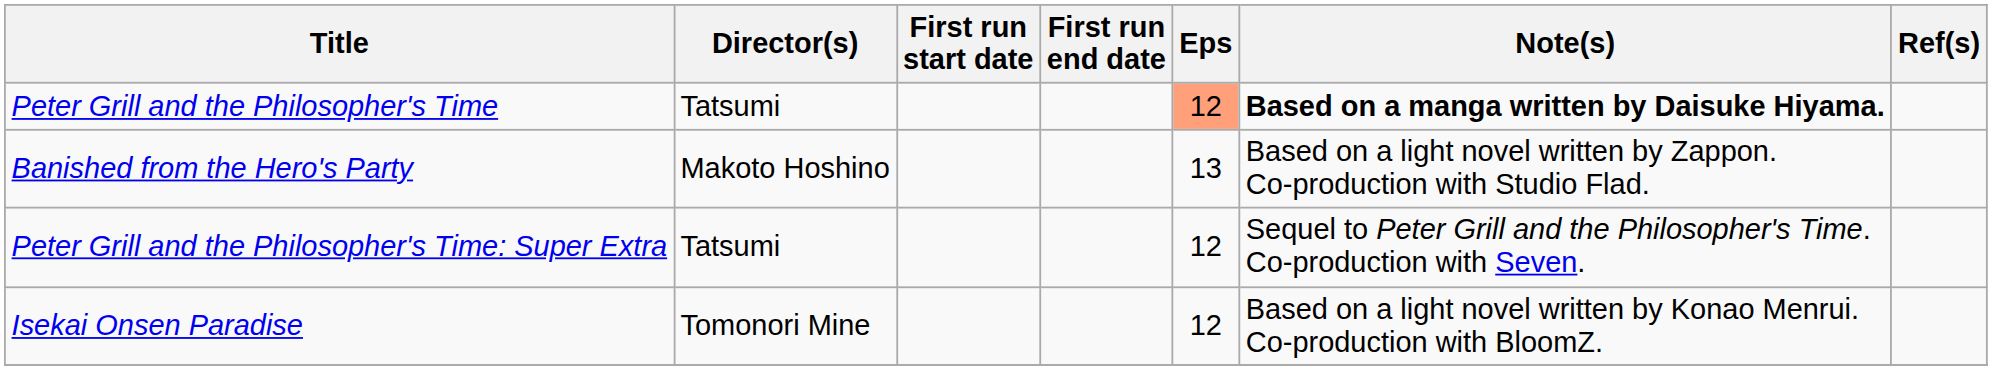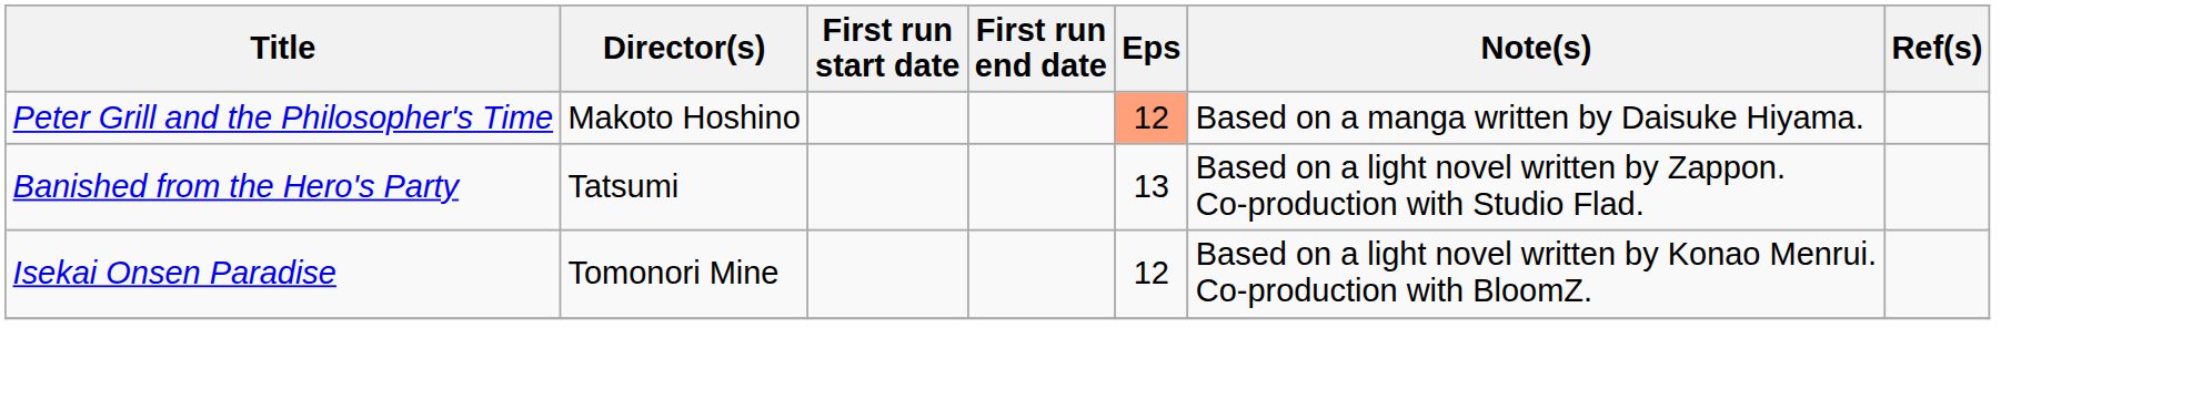Peter Grill and the Philosopher's Time | Director(s): Tatsumi -> Makoto Hoshino
Peter Grill and the Philosopher's Time | Note(s): bold -> normal
Banished from the Hero's Party | Director(s): Makoto Hoshino -> Tatsumi
- row: Peter Grill and the Philosopher's Time: Super Extra | Tatsumi | 12 | Sequel to Peter Grill and the Philosopher's Time. Co-production with Seven.
